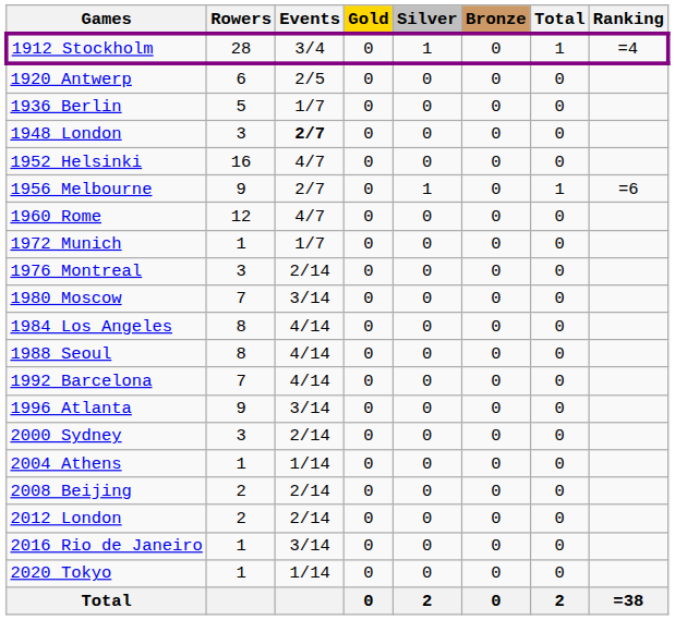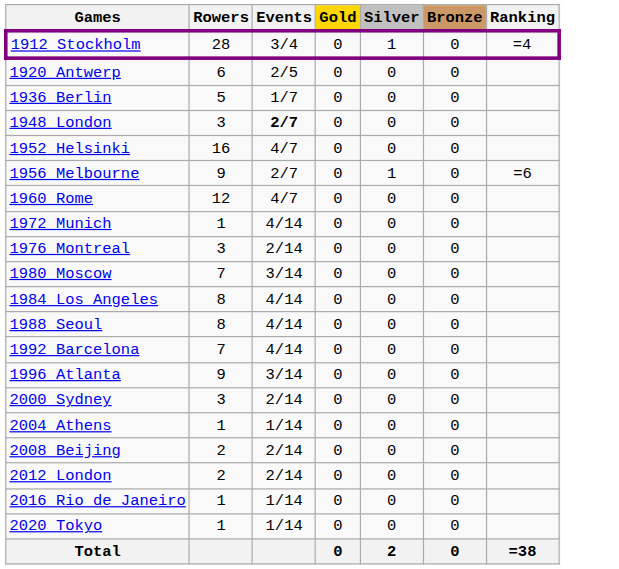- column: Total | 1 | 0 | 0 | 0 | 0 | 1 | 0 | 0 | 0 | 0 | 0 | 0 | 0 | 0 | 0 | 0 | 0 | 0 | 0 | 0 | 2
1972 Munich | Events: 1/7 -> 4/14
2016 Rio de Janeiro | Events: 3/14 -> 1/14
